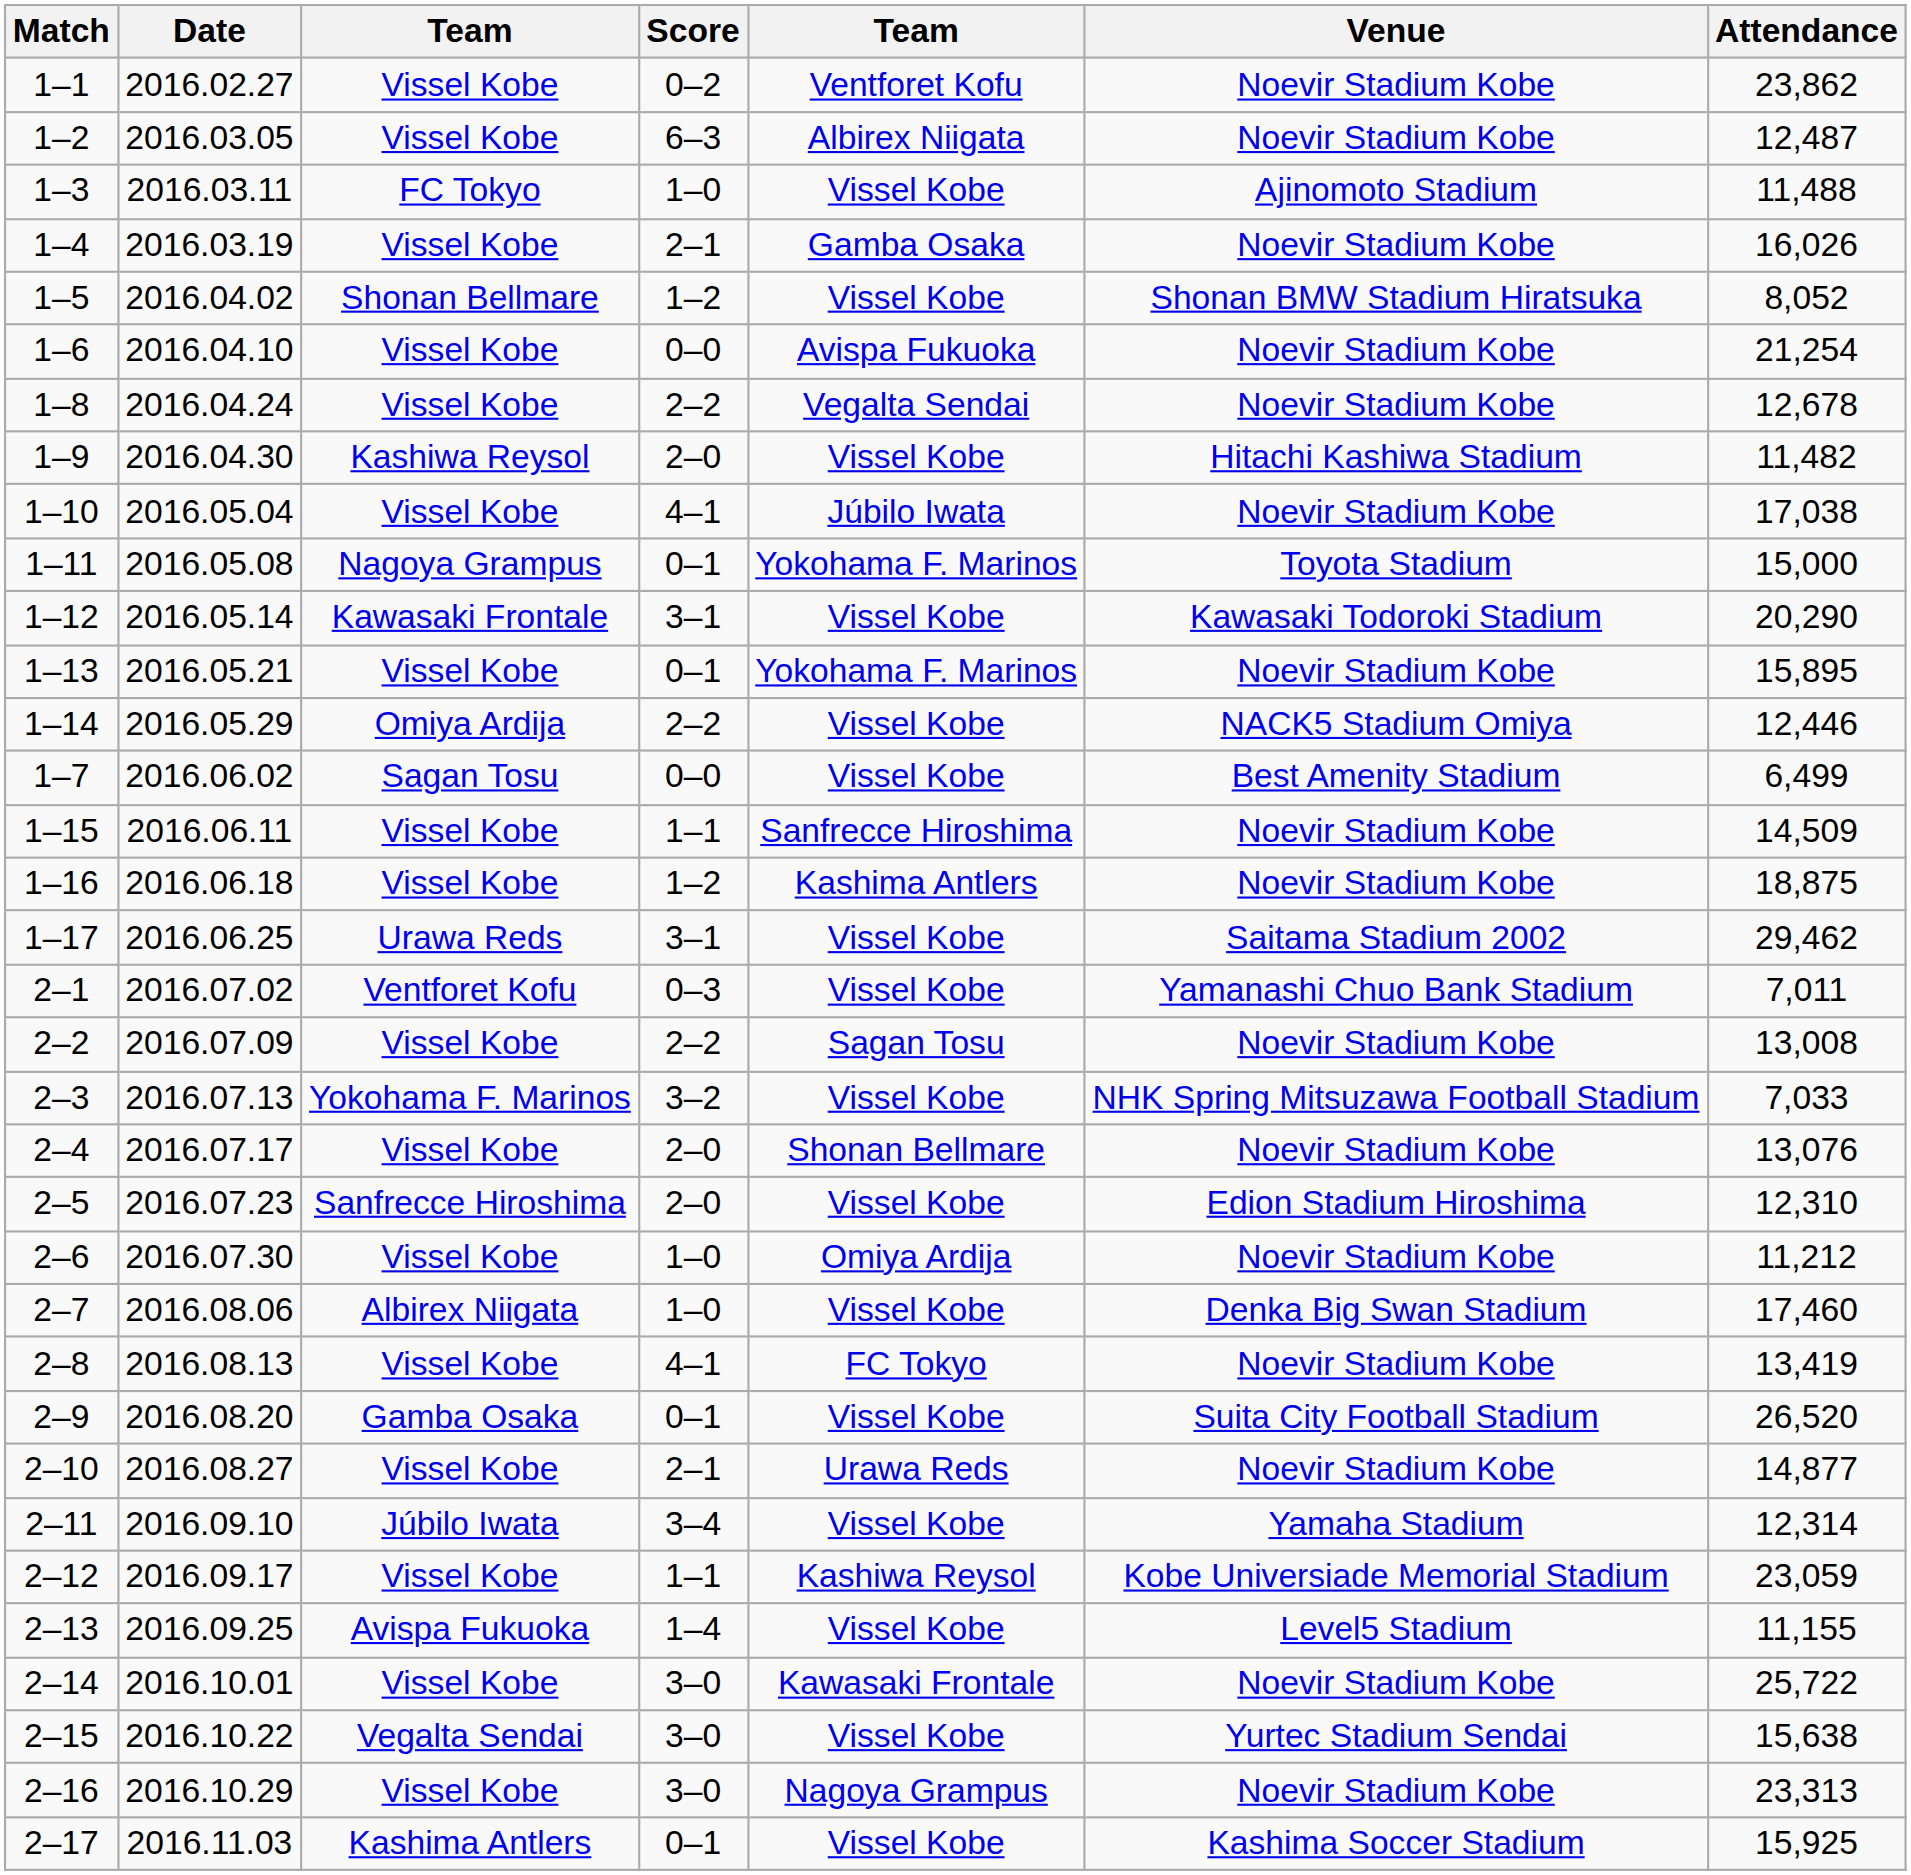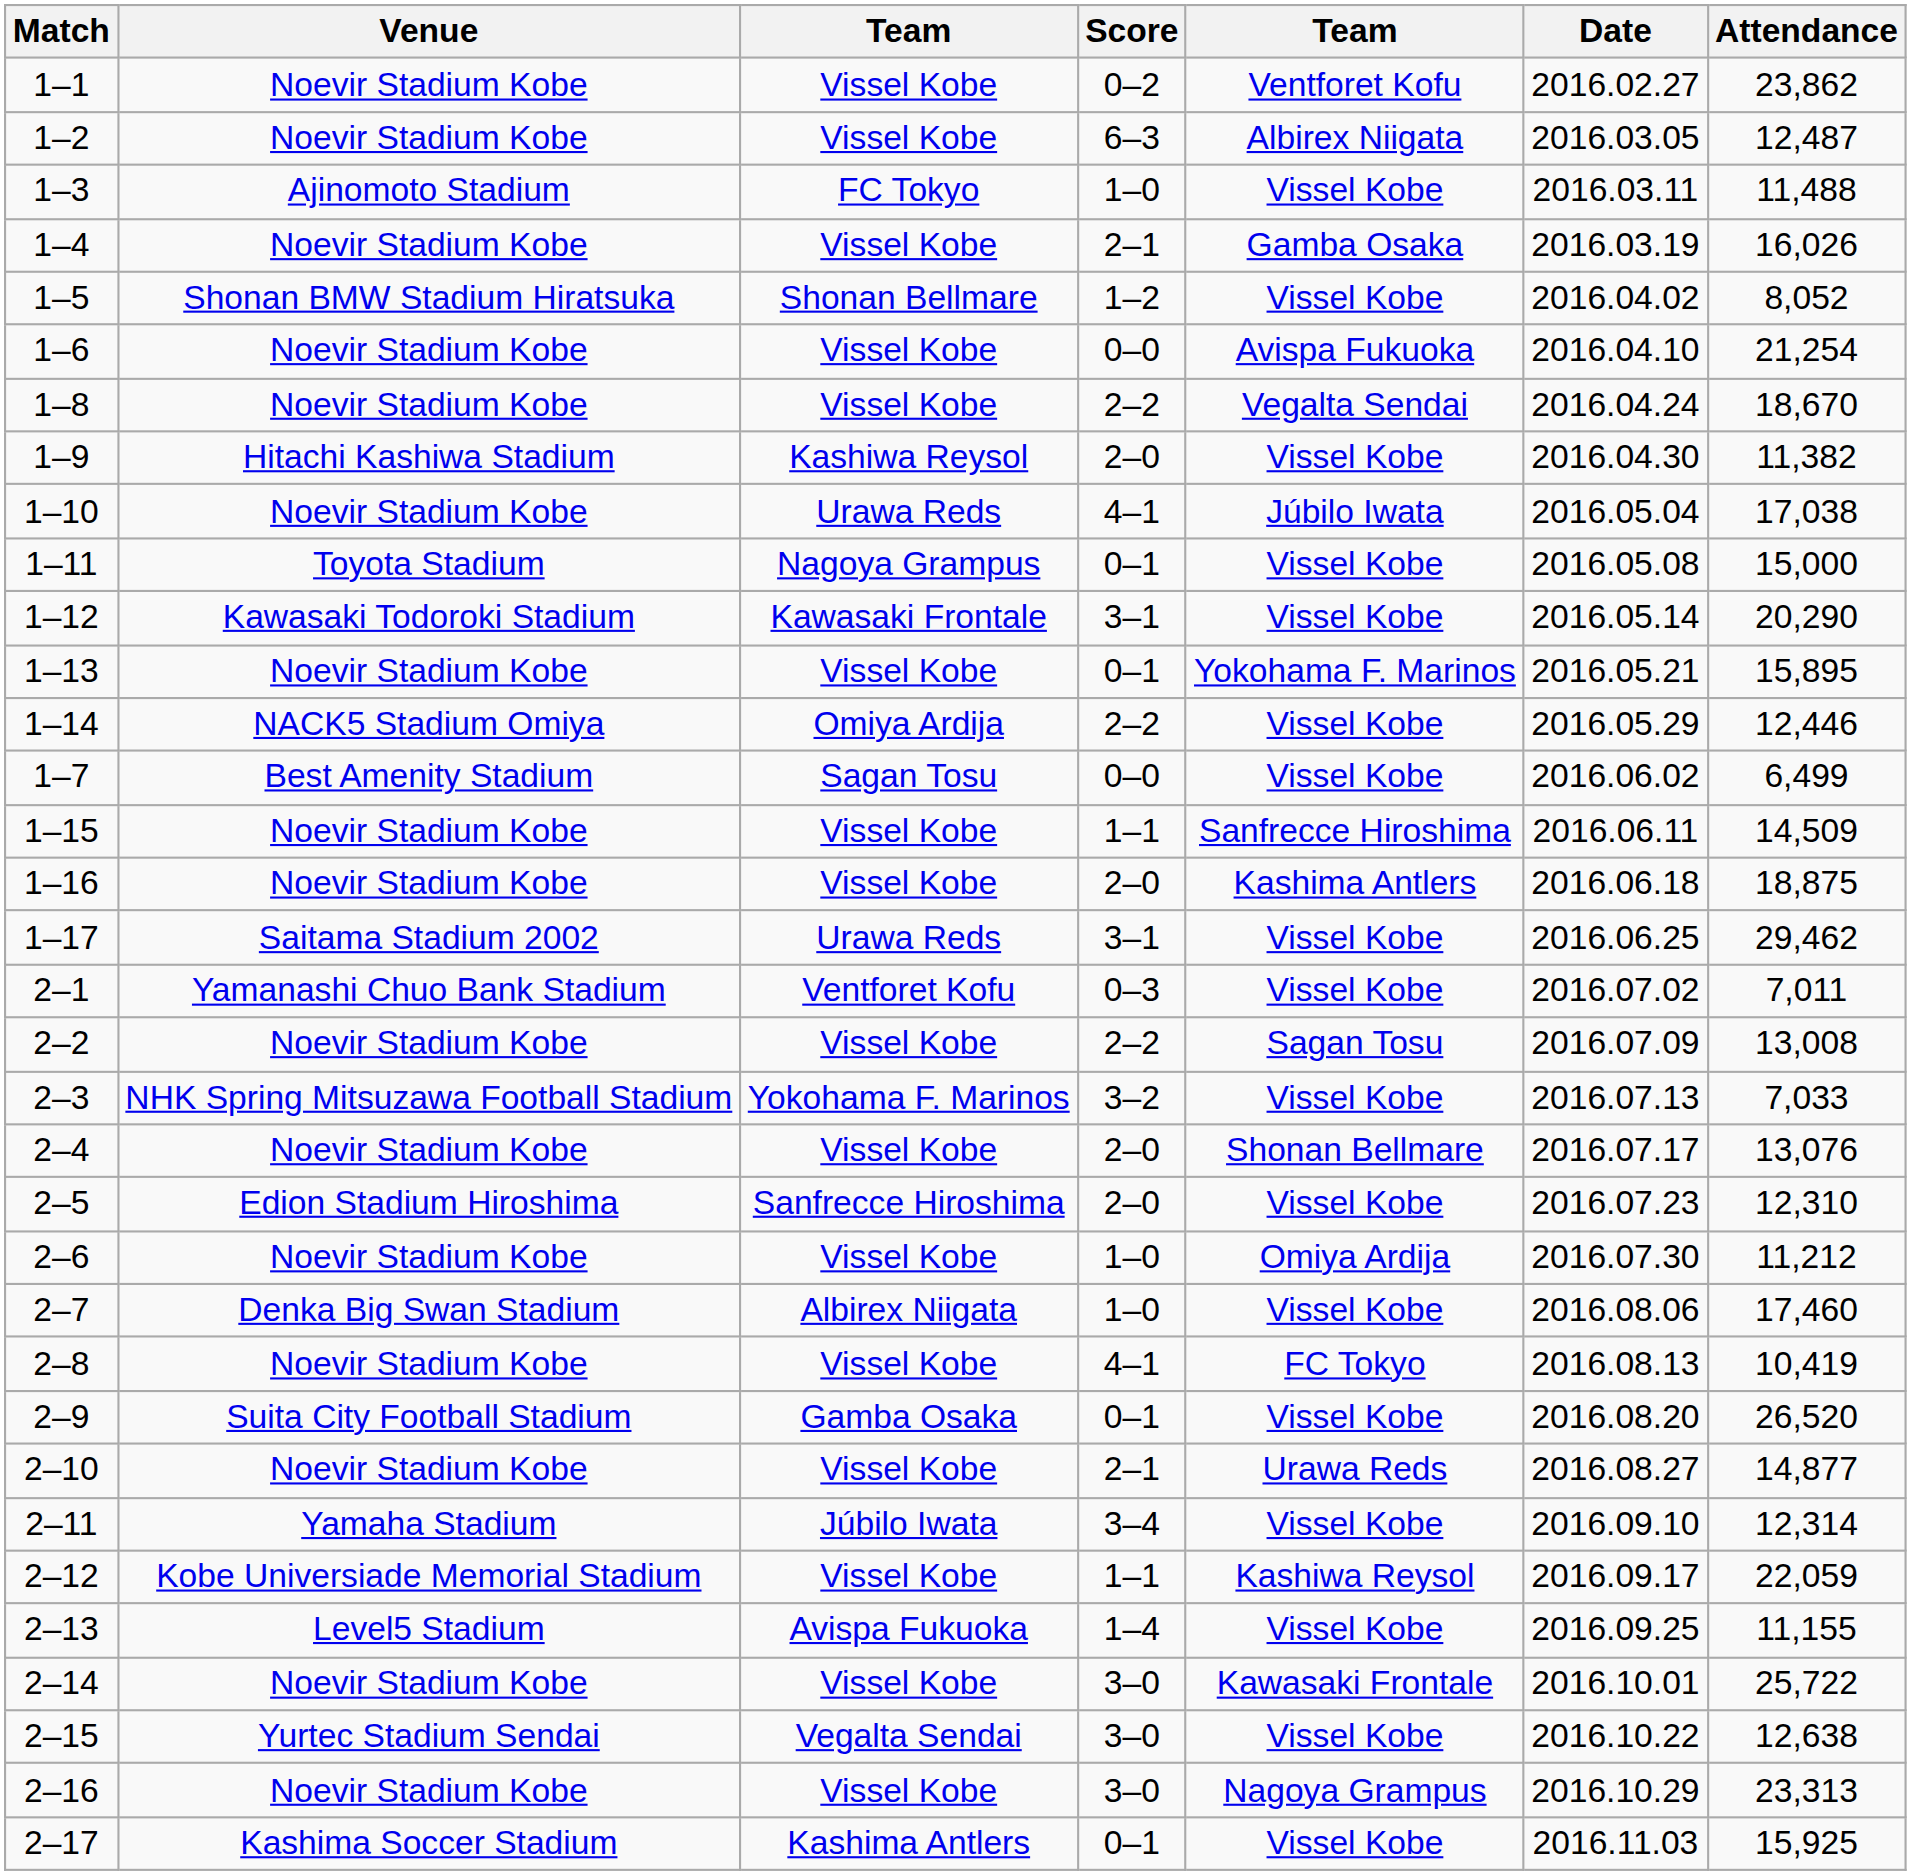columns swapped: Date <-> Venue
1–8 | Attendance: 12,678 -> 18,670
1–9 | Attendance: 11,482 -> 11,382
1–10 | column 3: Vissel Kobe -> Urawa Reds
1–11 | column 5: Yokohama F. Marinos -> Vissel Kobe
1–16 | Score: 1–2 -> 2–0
2–8 | Attendance: 13,419 -> 10,419
2–12 | Attendance: 23,059 -> 22,059
2–15 | Attendance: 15,638 -> 12,638
